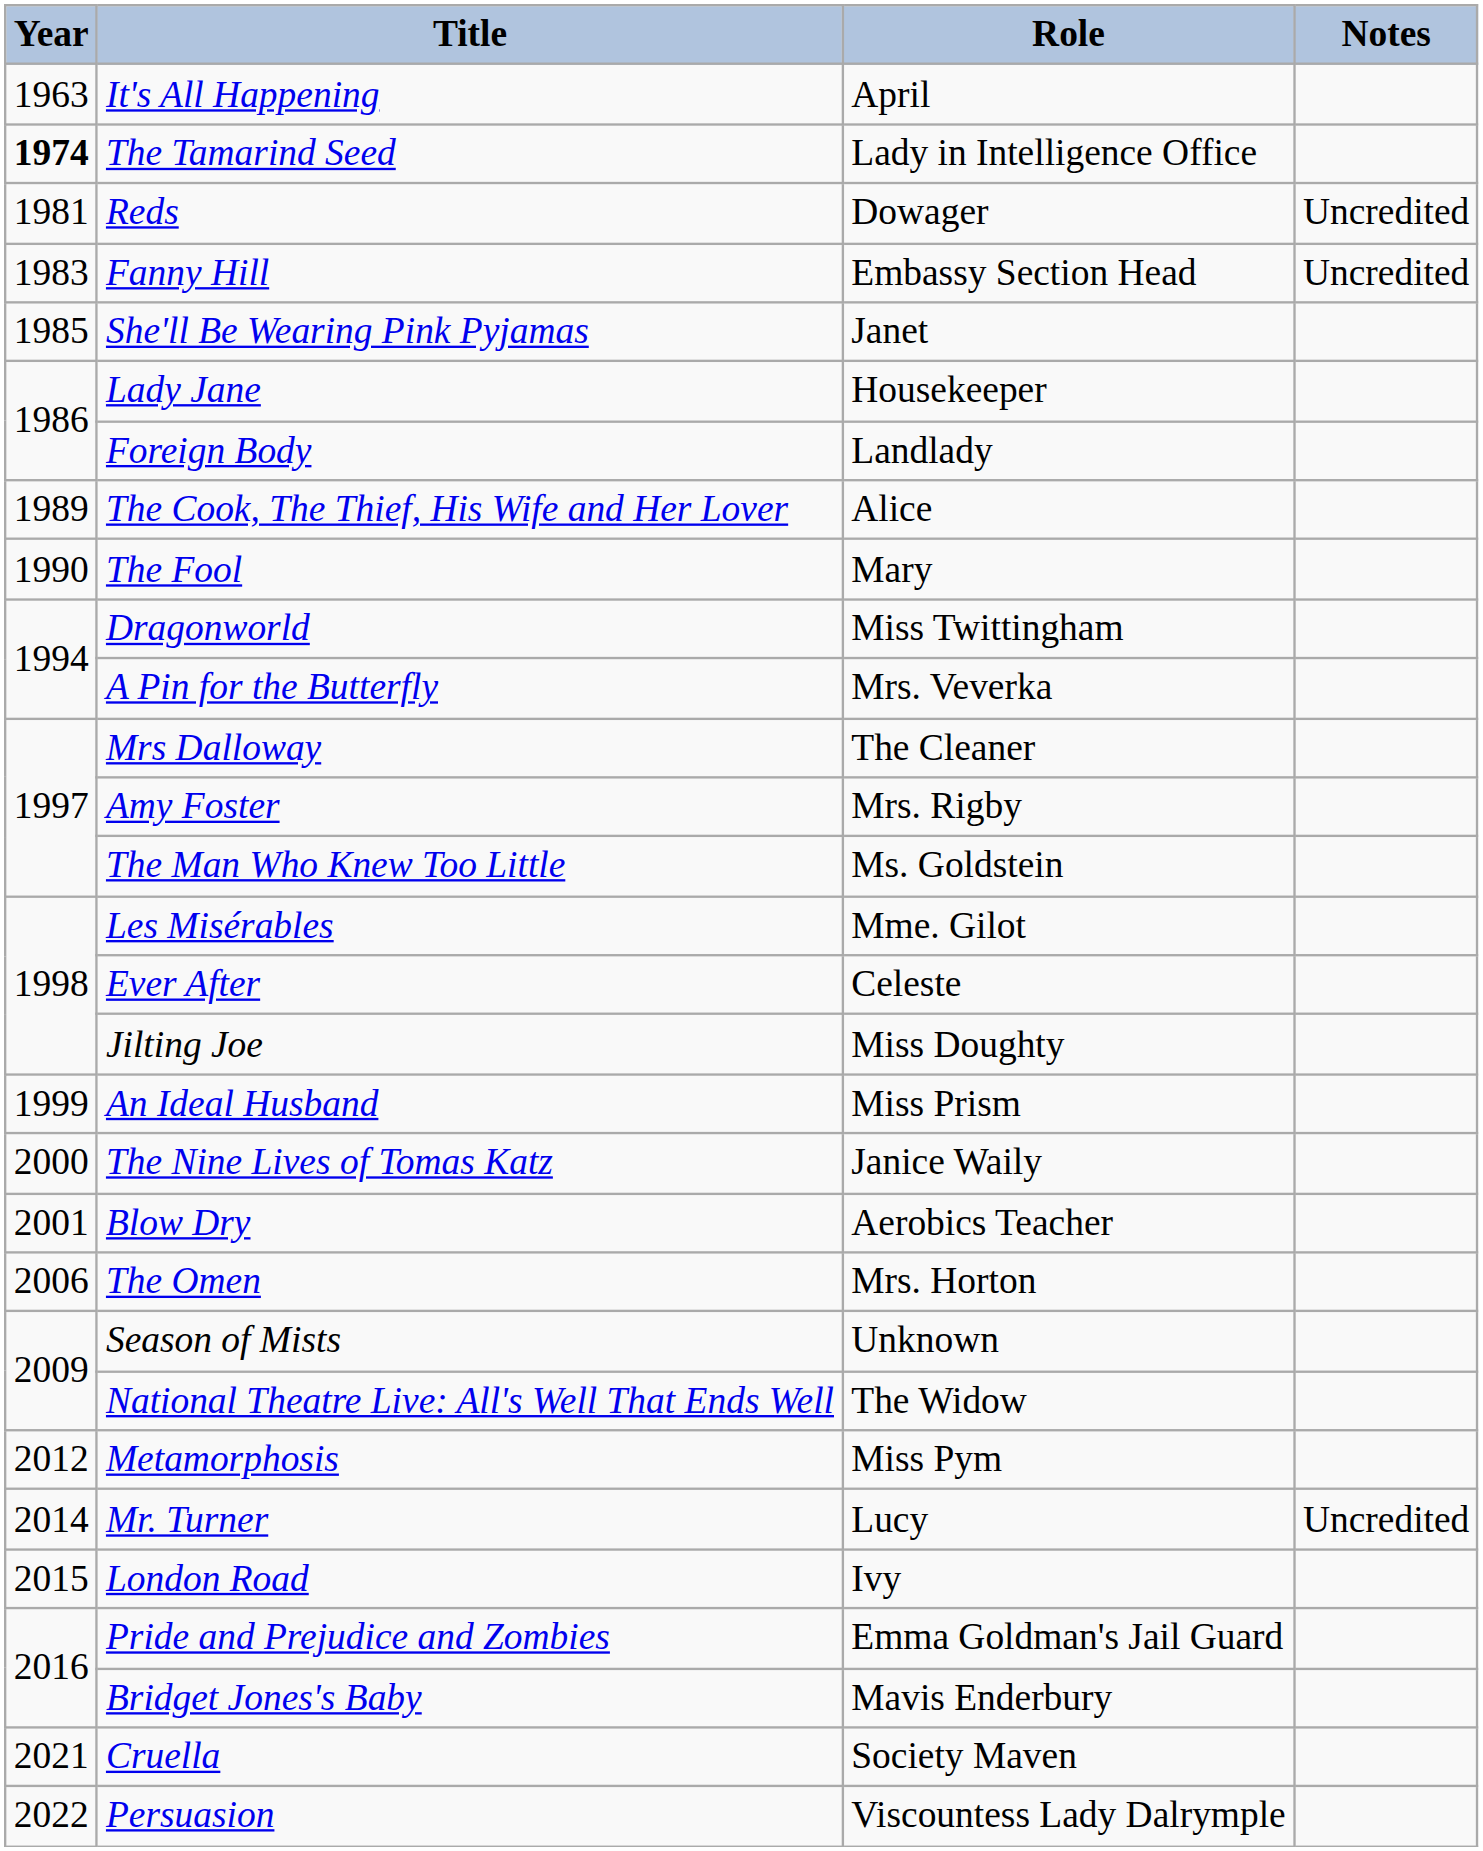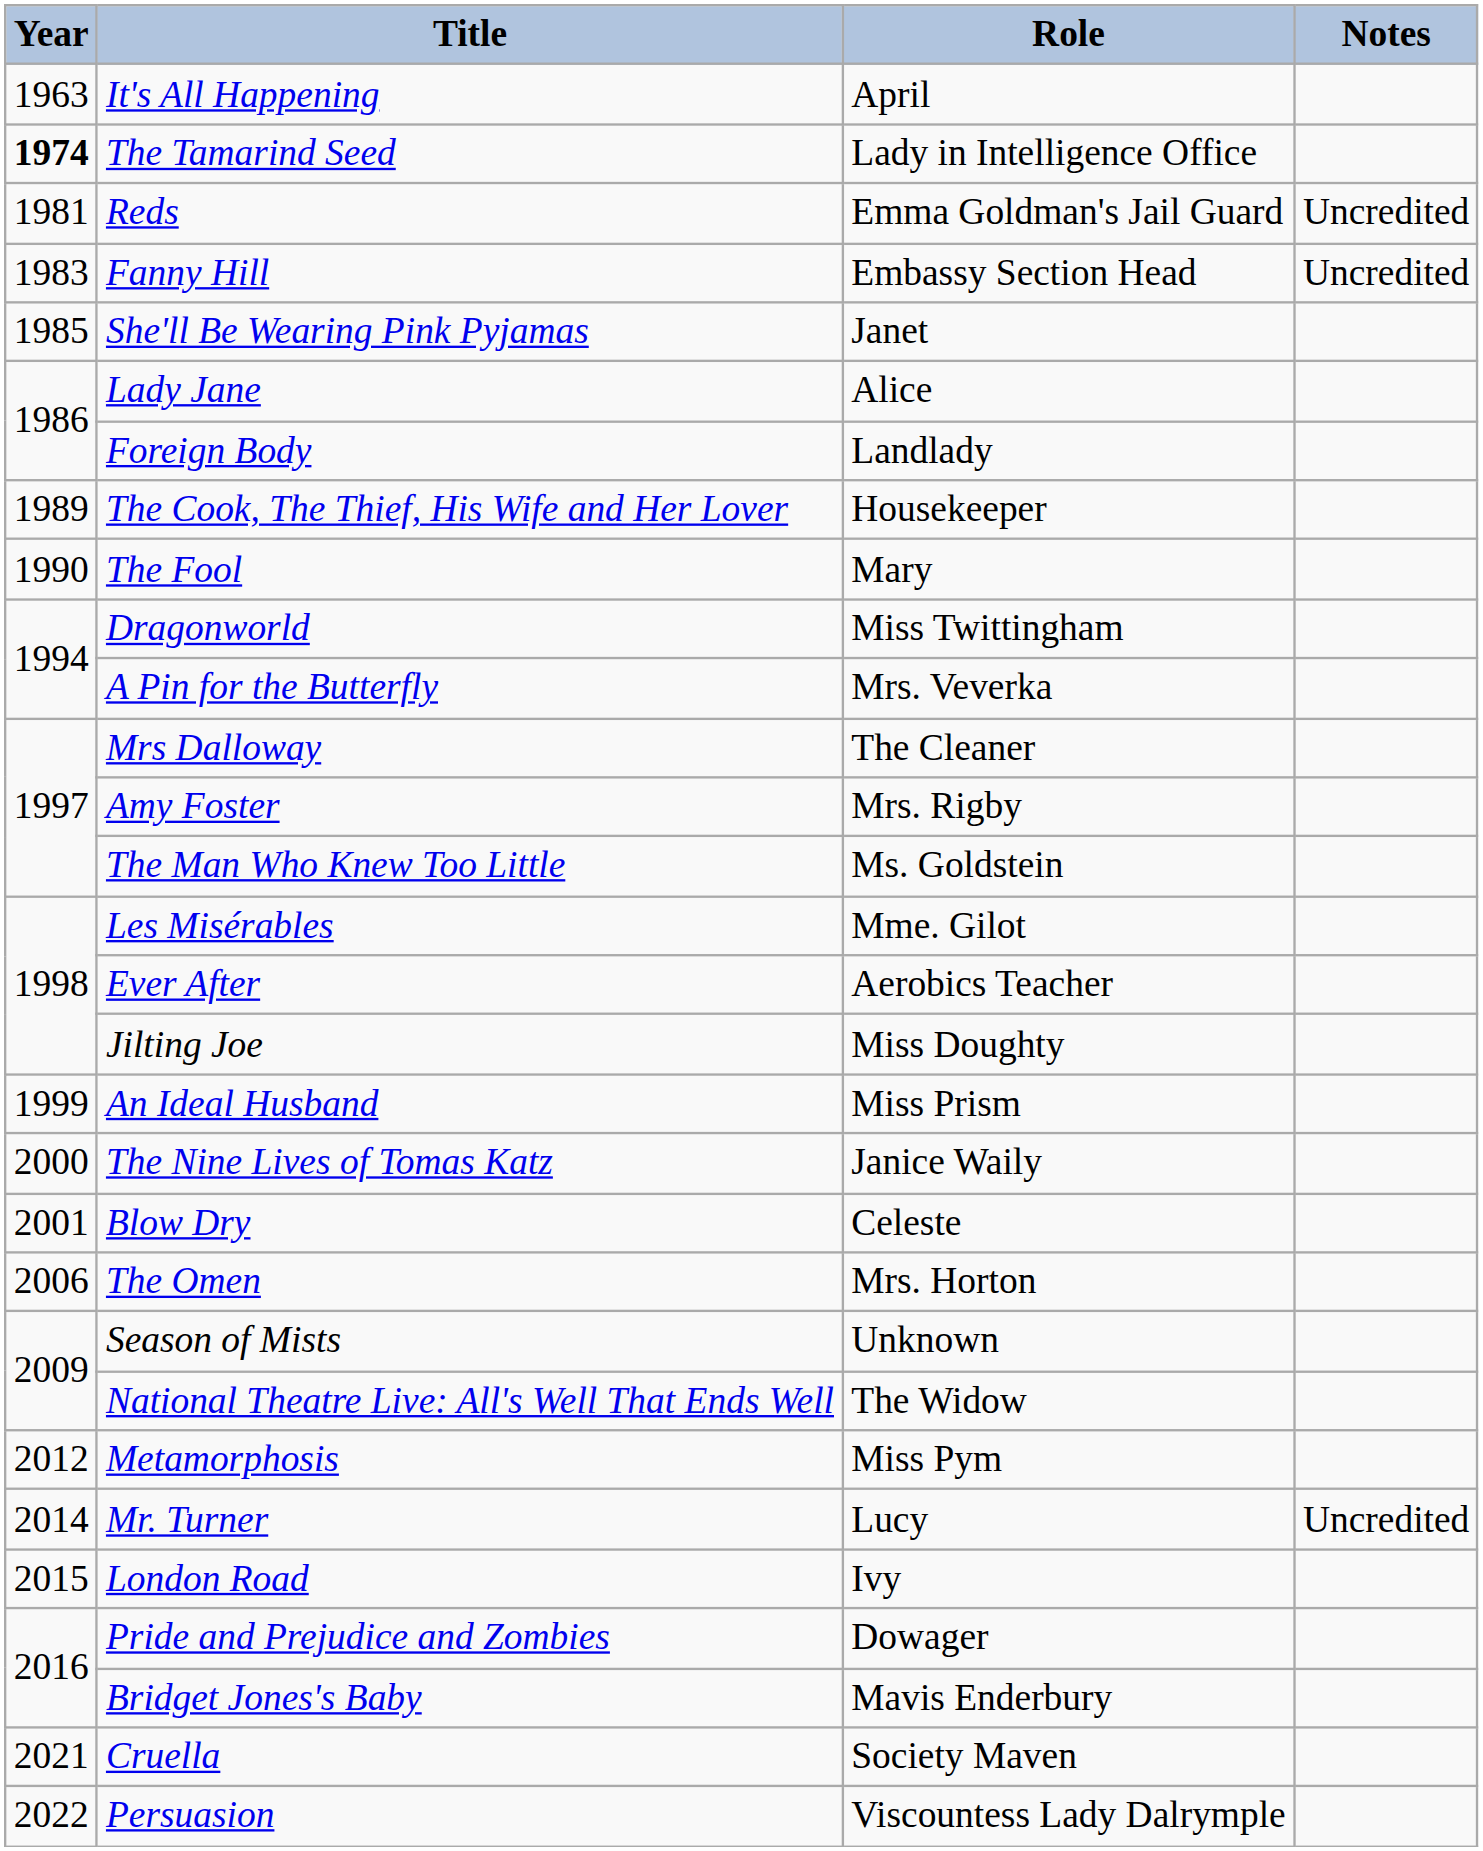Reds | Role: Dowager -> Emma Goldman's Jail Guard
Lady Jane | Role: Housekeeper -> Alice
The Cook, The Thief, His Wife and Her Lover | Role: Alice -> Housekeeper
Ever After | Role: Celeste -> Aerobics Teacher
Blow Dry | Role: Aerobics Teacher -> Celeste
Pride and Prejudice and Zombies | Role: Emma Goldman's Jail Guard -> Dowager
